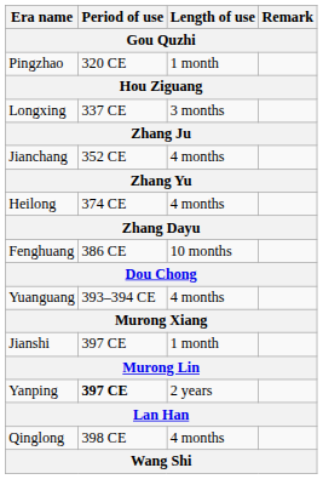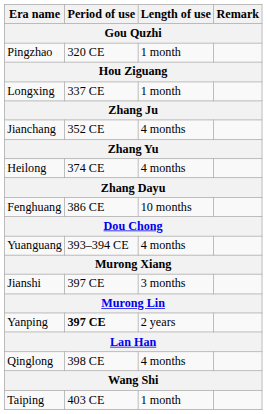Longxing | Length of use: 3 months -> 1 month
Jianshi | Length of use: 1 month -> 3 months
+ row: Taiping | 403 CE | 1 month
